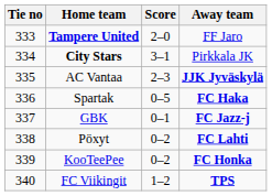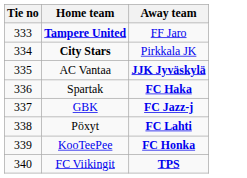- column: Score | 2–0 | 3–1 | 2–3 | 0–5 | 0–1 | 0–2 | 0–2 | 1–2
